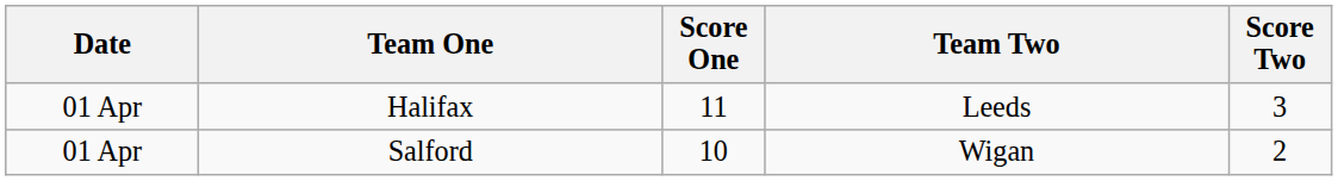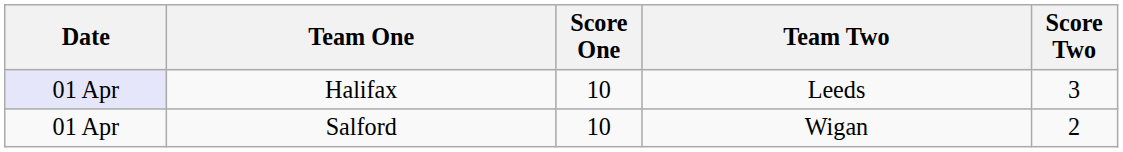Halifax | Date: no background -> lavender background
Halifax | Score One: 11 -> 10
